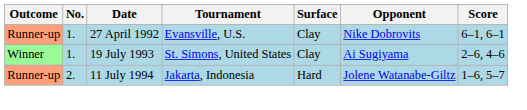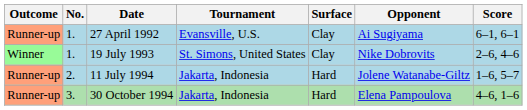27 April 1992 | Opponent: Nike Dobrovits -> Ai Sugiyama
19 July 1993 | Opponent: Ai Sugiyama -> Nike Dobrovits
+ row: Runner-up | 3. | 30 October 1994 | Jakarta, Indonesia | Hard | Elena Pampoulova | 4–6, 1–6
